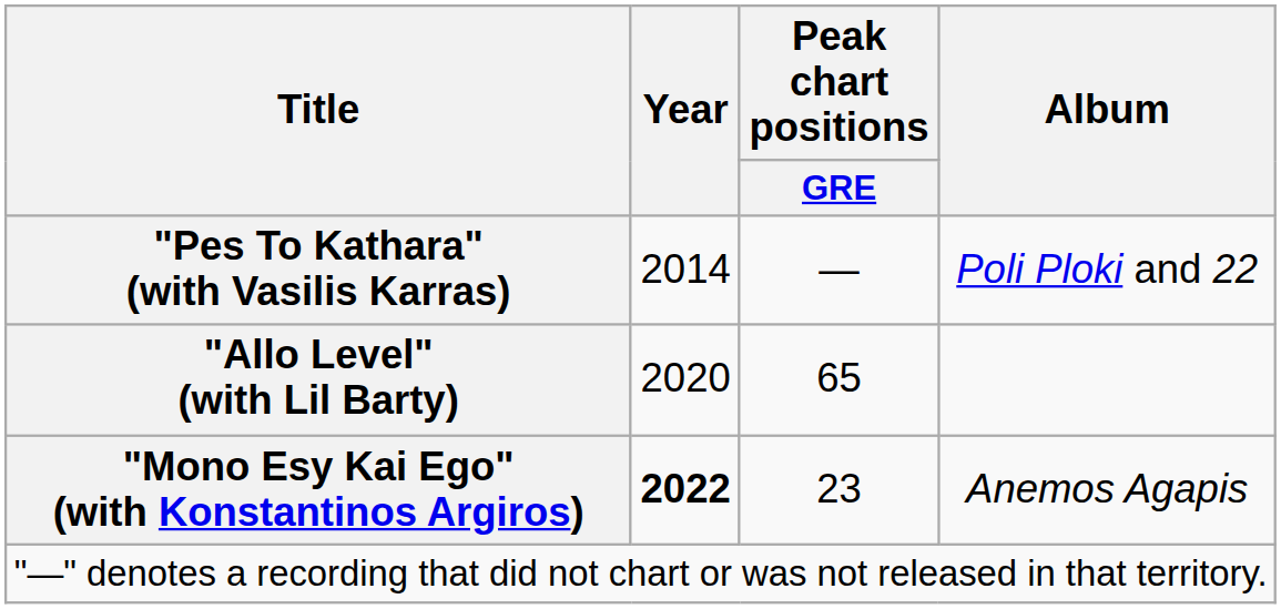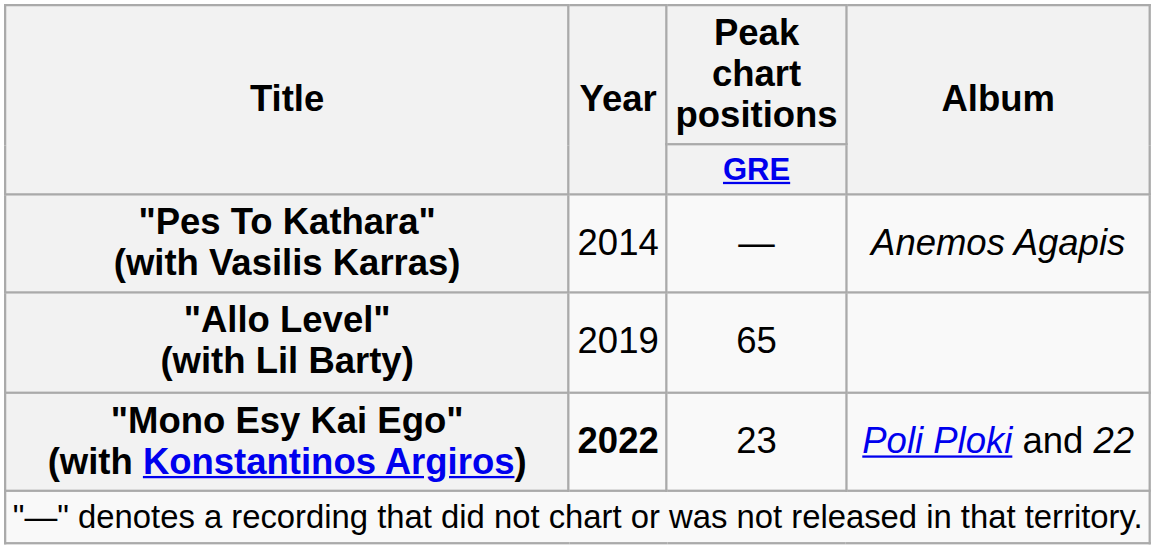"Pes To Kathara" (with Vasilis Karras) | Album: Poli Ploki and 22 -> Anemos Agapis
"Allo Level" (with Lil Barty) | Year: 2020 -> 2019
"Mono Esy Kai Ego" (with Konstantinos Argiros) | Album: Anemos Agapis -> Poli Ploki and 22
